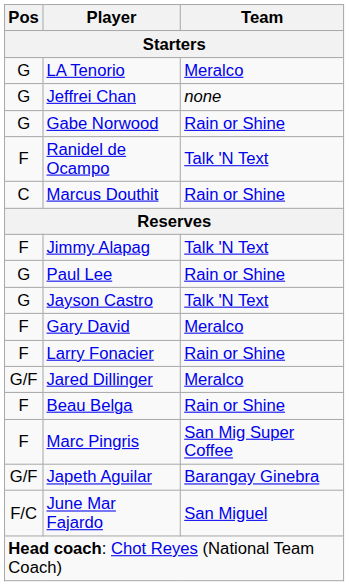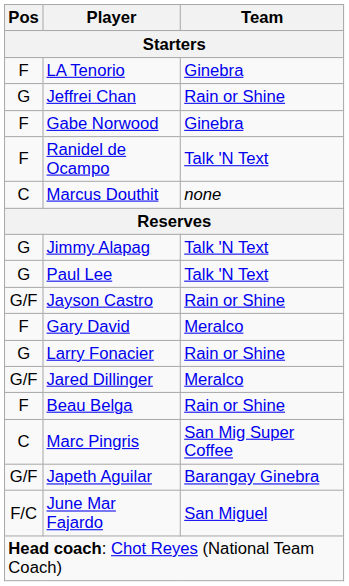LA Tenorio | Pos / Starters: G -> F
LA Tenorio | Team / Starters: Meralco -> Ginebra
Jeffrei Chan | Team / Starters: none -> Rain or Shine
Gabe Norwood | Pos / Starters: G -> F
Gabe Norwood | Team / Starters: Rain or Shine -> Ginebra
Marcus Douthit | Team / Starters: Rain or Shine -> none
Jimmy Alapag | Pos / Starters: F -> G
Paul Lee | Team / Starters: Rain or Shine -> Talk 'N Text
Jayson Castro | Pos / Starters: G -> G/F
Jayson Castro | Team / Starters: Talk 'N Text -> Rain or Shine
Larry Fonacier | Pos / Starters: F -> G
Marc Pingris | Pos / Starters: F -> C
